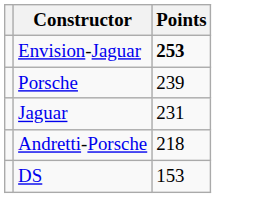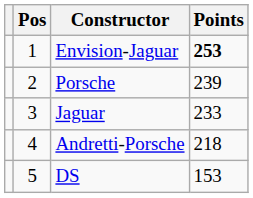+ column: Pos | 1 | 2 | 3 | 4 | 5
Jaguar | Points: 231 -> 233
